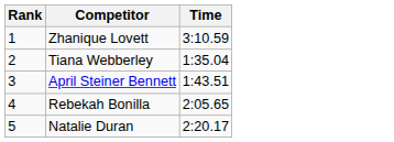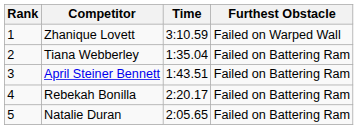+ column: Furthest Obstacle | Failed on Warped Wall | Failed on Battering Ram | Failed on Battering Ram | Failed on Battering Ram | Failed on Battering Ram
Rebekah Bonilla | Time: 2:05.65 -> 2:20.17
Natalie Duran | Time: 2:20.17 -> 2:05.65
